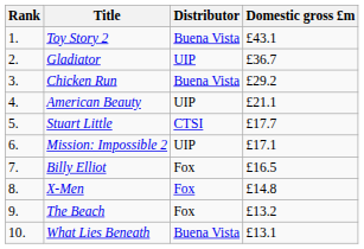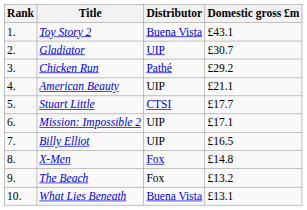Gladiator | Domestic gross £m: £36.7 -> £30.7
Chicken Run | Distributor: Buena Vista -> Pathé
Billy Elliot | Distributor: Fox -> UIP
